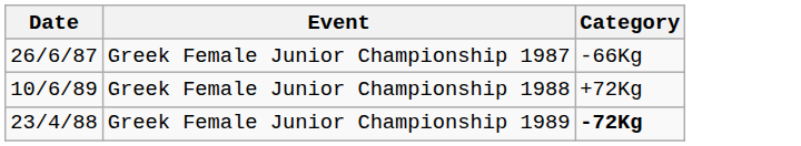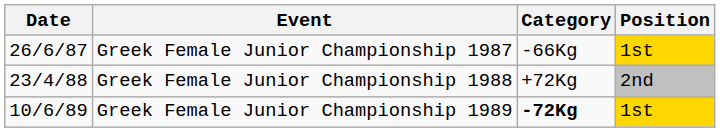+ column: Position | 1st | 2nd | 1st
Greek Female Junior Championship 1988 | Date: 10/6/89 -> 23/4/88
Greek Female Junior Championship 1989 | Date: 23/4/88 -> 10/6/89
